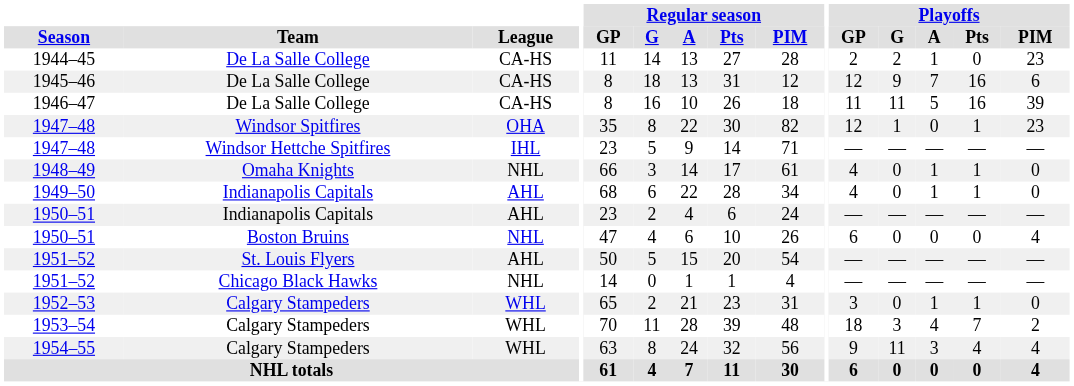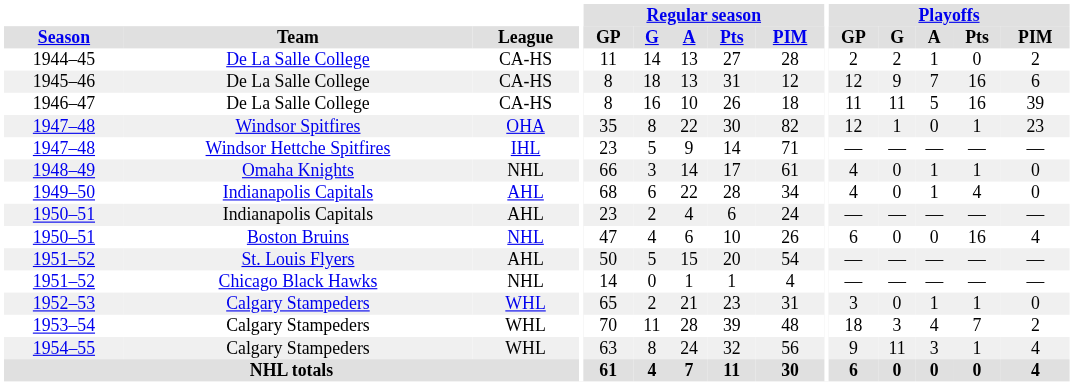1944–45 | Playoffs / PIM: 23 -> 2
1949–50 | Playoffs / Pts: 1 -> 4
1950–51 / Boston Bruins | Playoffs / Pts: 0 -> 16
1954–55 | Playoffs / Pts: 4 -> 1
